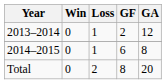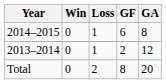rows swapped: 2013–2014 <-> 2014–2015
